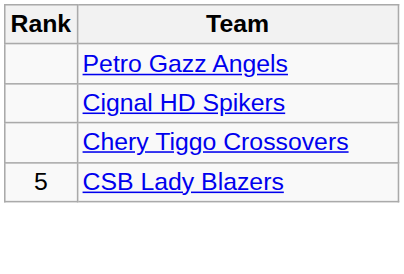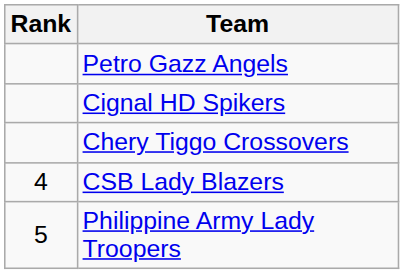CSB Lady Blazers | Rank: 5 -> 4
+ row: 5 | Philippine Army Lady Troopers
